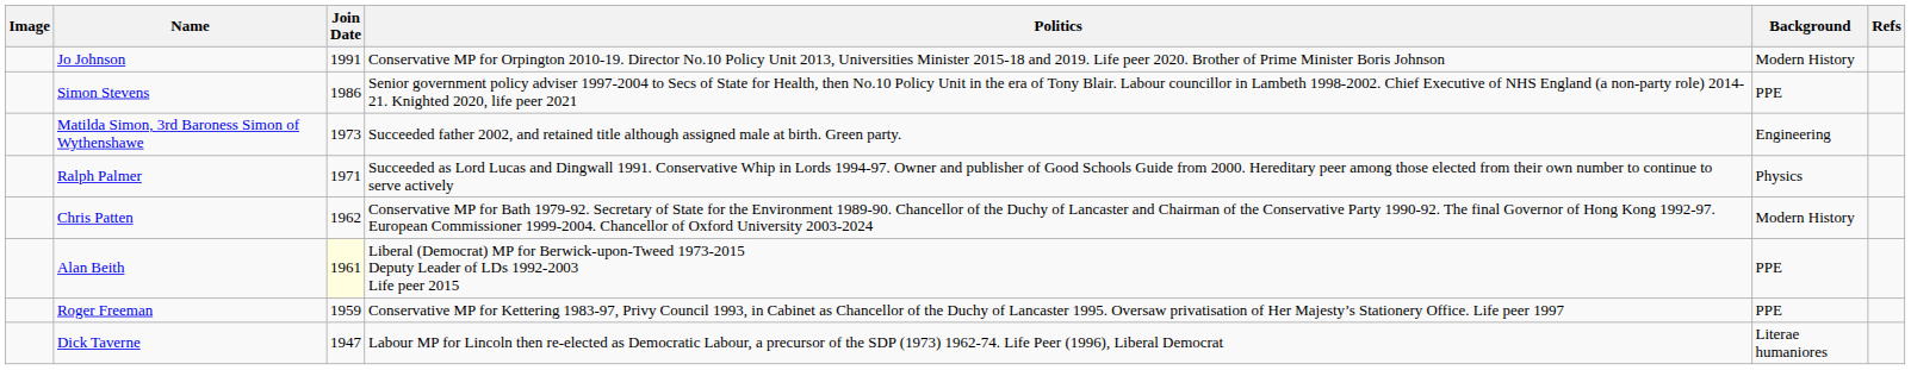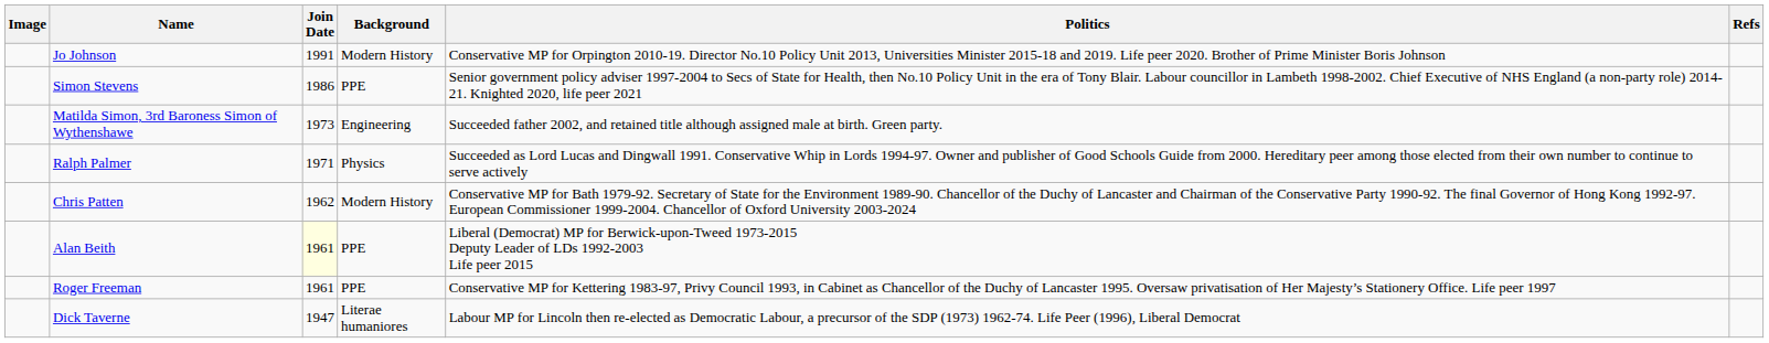columns swapped: Background <-> Politics
Roger Freeman | Join Date: 1959 -> 1961
